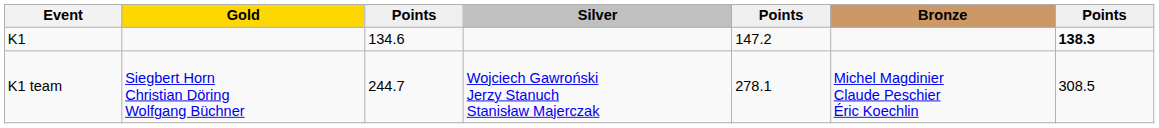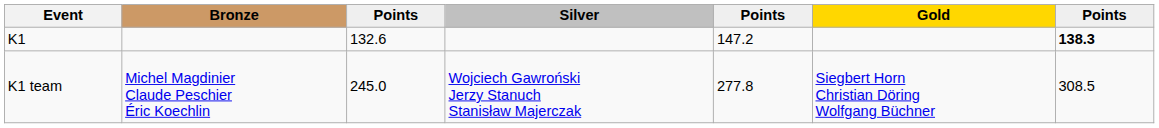columns swapped: Gold <-> Bronze
K1 | column 3: 134.6 -> 132.6
K1 team | column 3: 244.7 -> 245.0
K1 team | column 5: 278.1 -> 277.8
